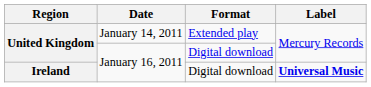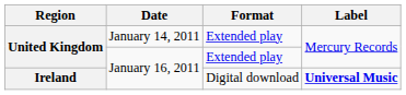United Kingdom / January 16, 2011 | Format: Digital download -> Extended play
